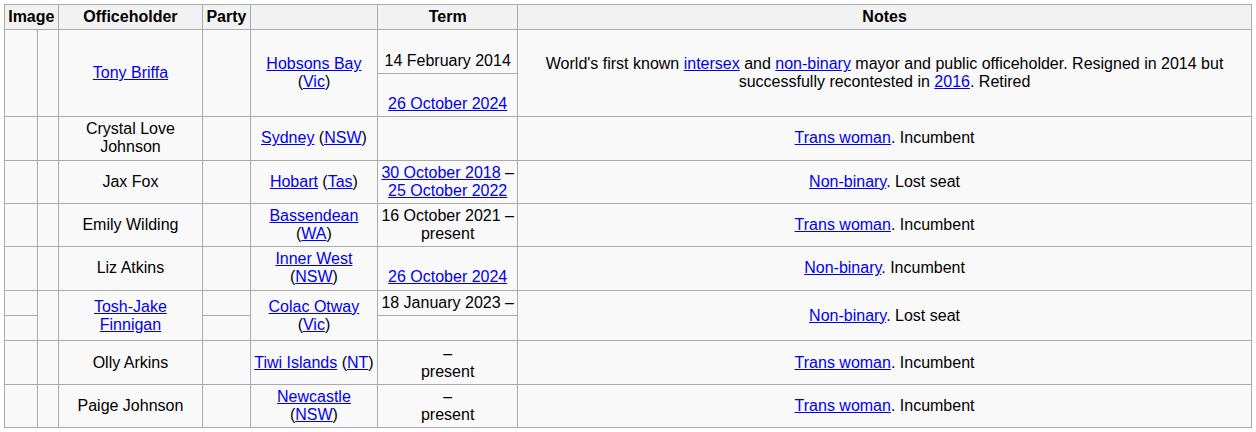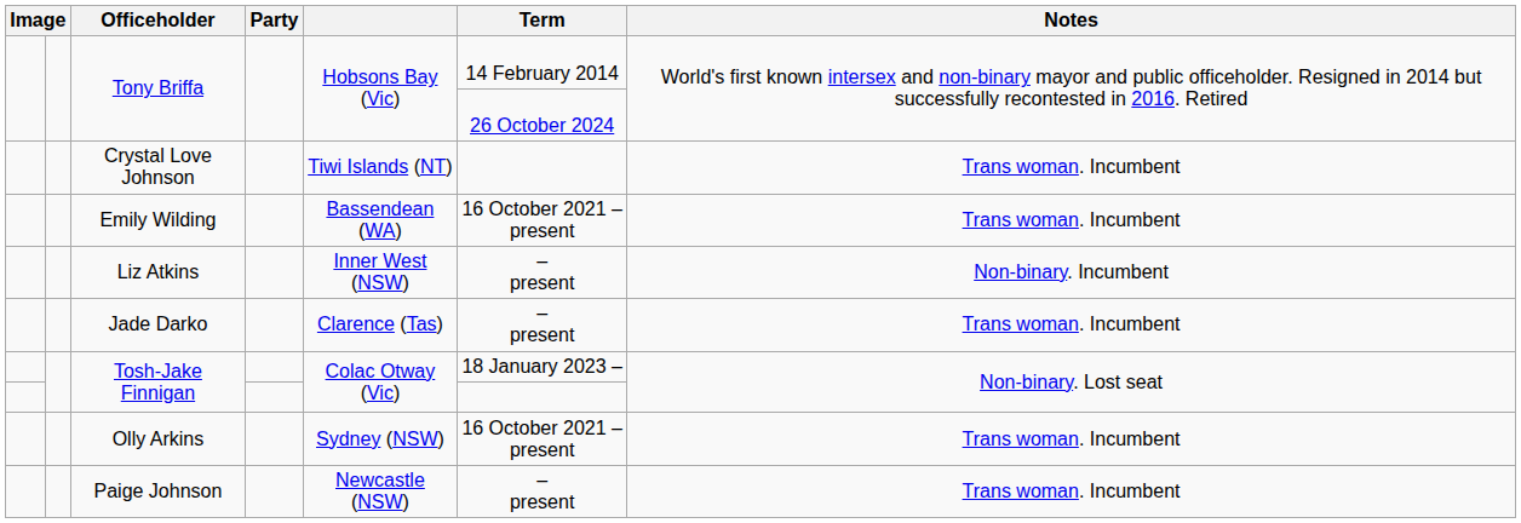Crystal Love Johnson | column 5: Sydney (NSW) -> Tiwi Islands (NT)
- row: Jax Fox | Hobart (Tas) | 30 October 2018 – 25 October 2022 | Non-binary. Lost seat
Liz Atkins | Term: 26 October 2024 -> – present
+ row: Jade Darko | Clarence (Tas) | – present | Trans woman. Incumbent
Olly Arkins | column 5: Tiwi Islands (NT) -> Sydney (NSW)
Olly Arkins | Term: – present -> 16 October 2021 – present
